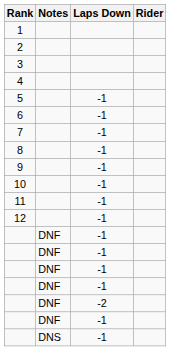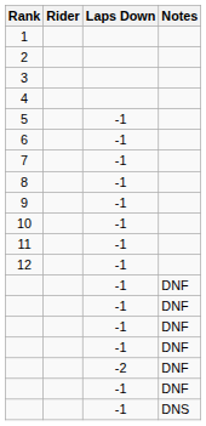columns swapped: Rider <-> Notes
